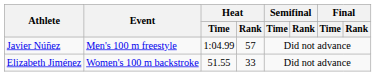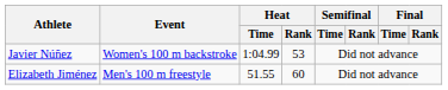Javier Núñez | Event: Men's 100 m freestyle -> Women's 100 m backstroke
Javier Núñez | Heat / Rank: 57 -> 53
Elizabeth Jiménez | Event: Women's 100 m backstroke -> Men's 100 m freestyle
Elizabeth Jiménez | Heat / Rank: 33 -> 60
